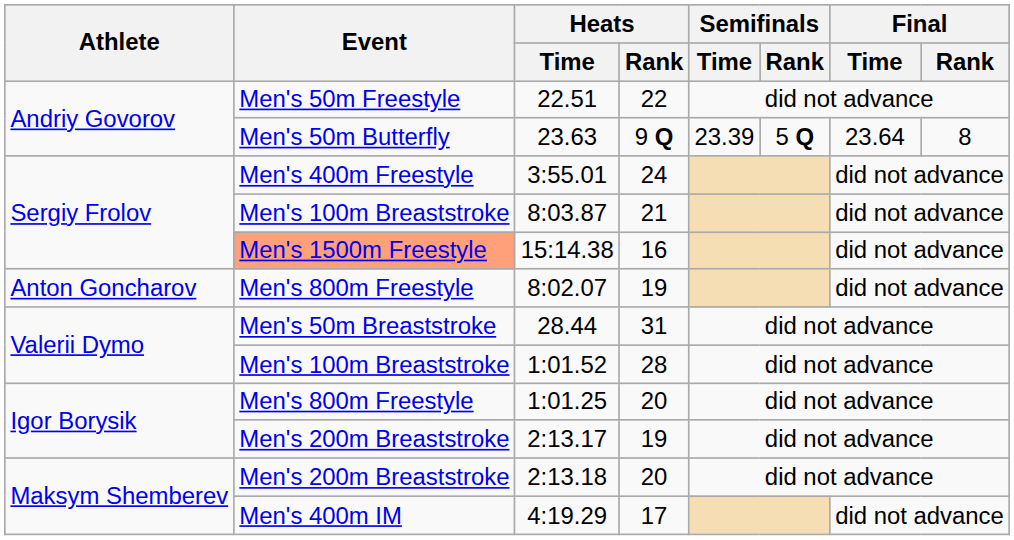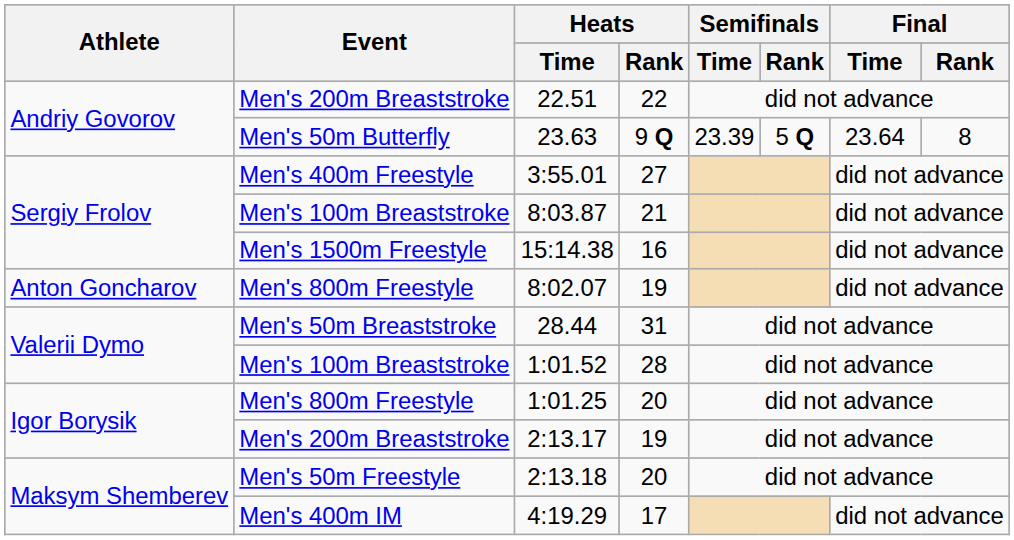22.51 | Event: Men's 50m Freestyle -> Men's 200m Breaststroke
3:55.01 | Heats / Rank: 24 -> 27
15:14.38 | Event: lightsalmon background -> no background
2:13.18 | Event: Men's 200m Breaststroke -> Men's 50m Freestyle
